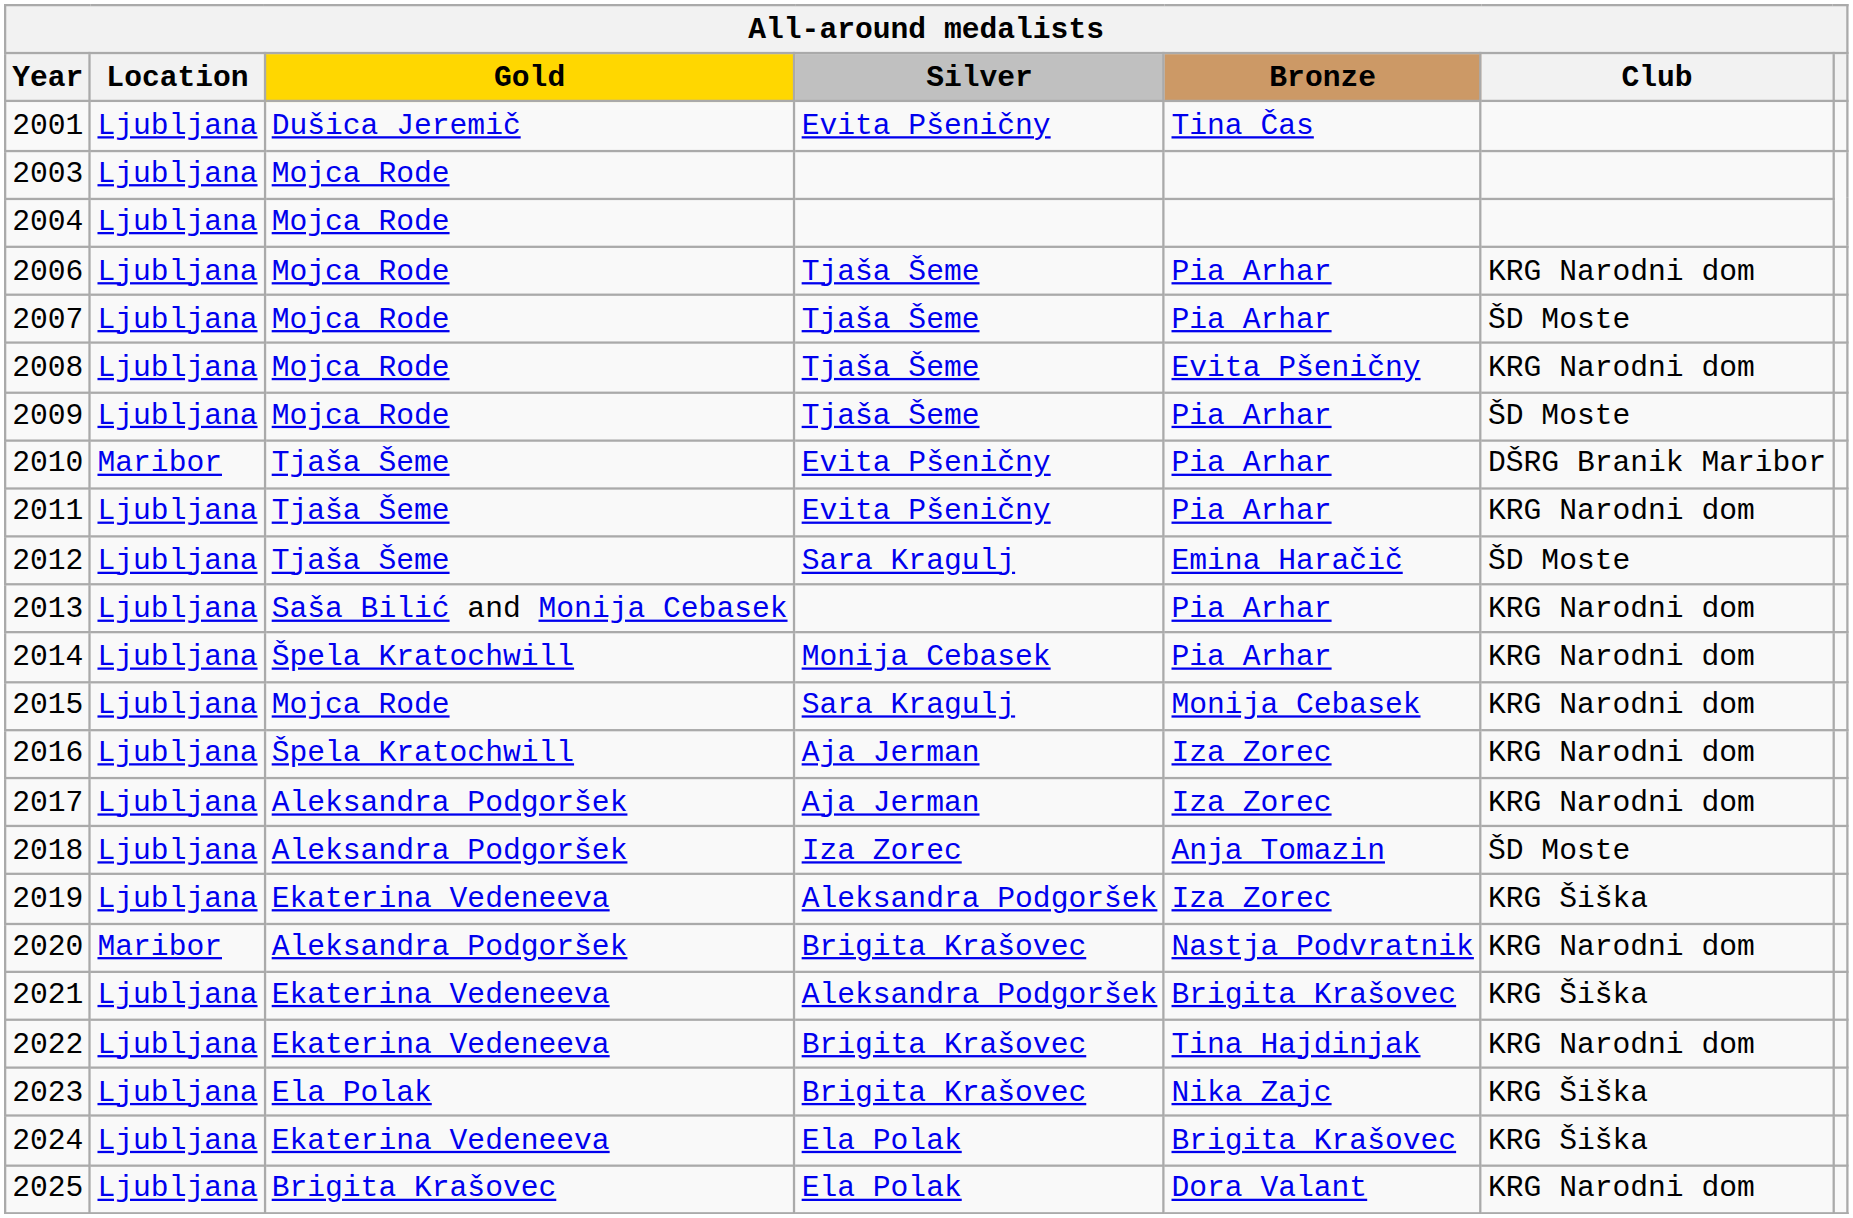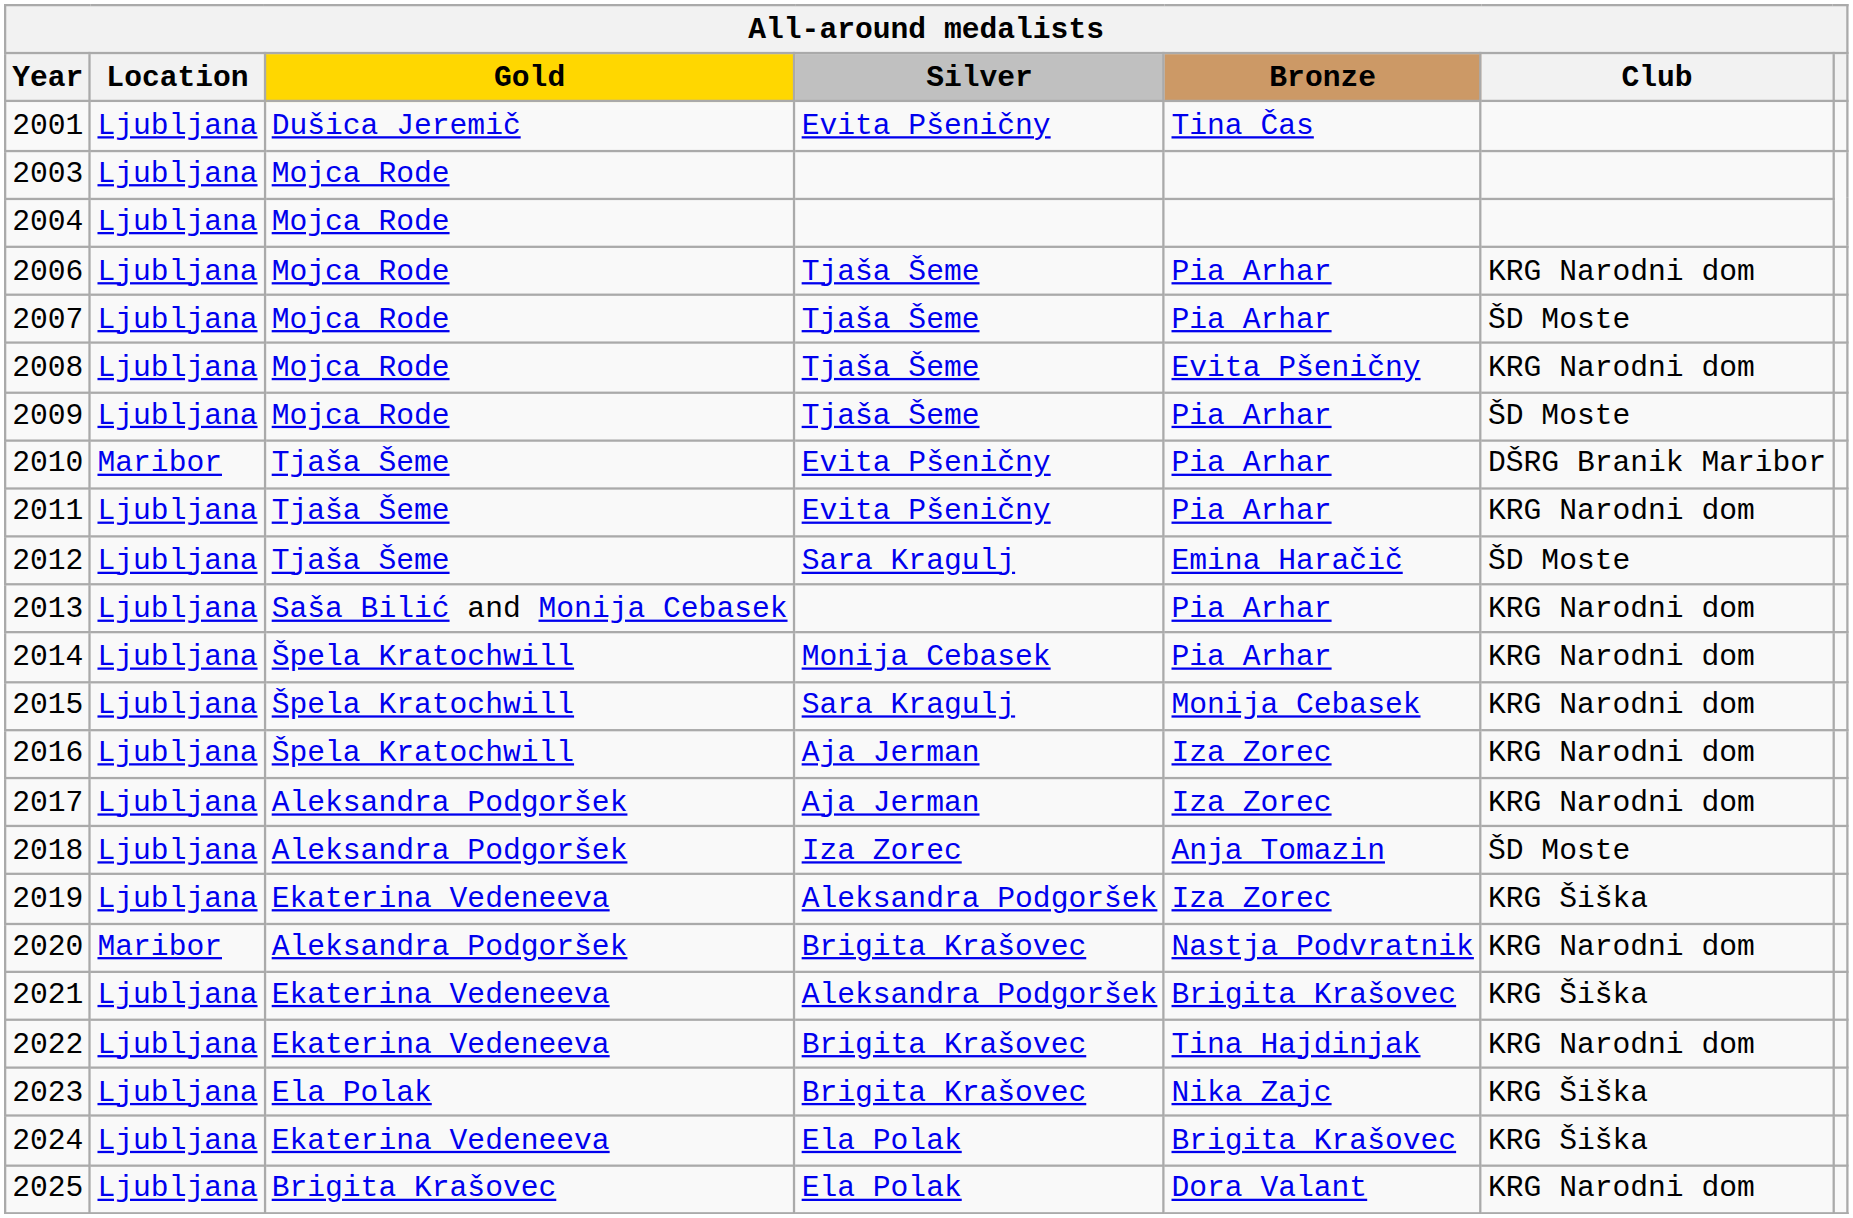2015 | Gold: Mojca Rode -> Špela Kratochwill
